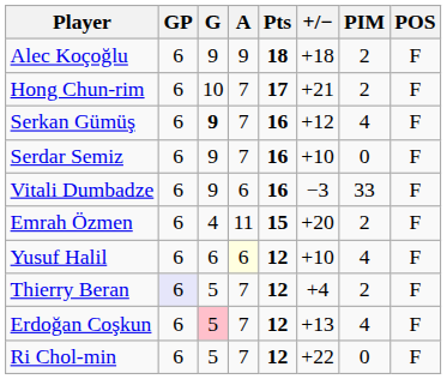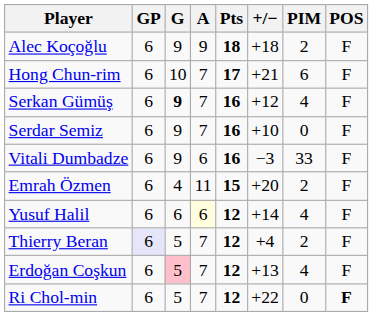Hong Chun-rim | PIM: 2 -> 6
Yusuf Halil | +/−: +10 -> +14
Ri Chol-min | POS: normal -> bold
